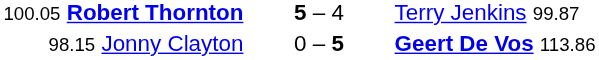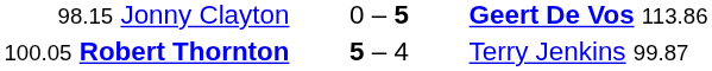rows swapped: 98.15 Jonny Clayton <-> 100.05 Robert Thornton
